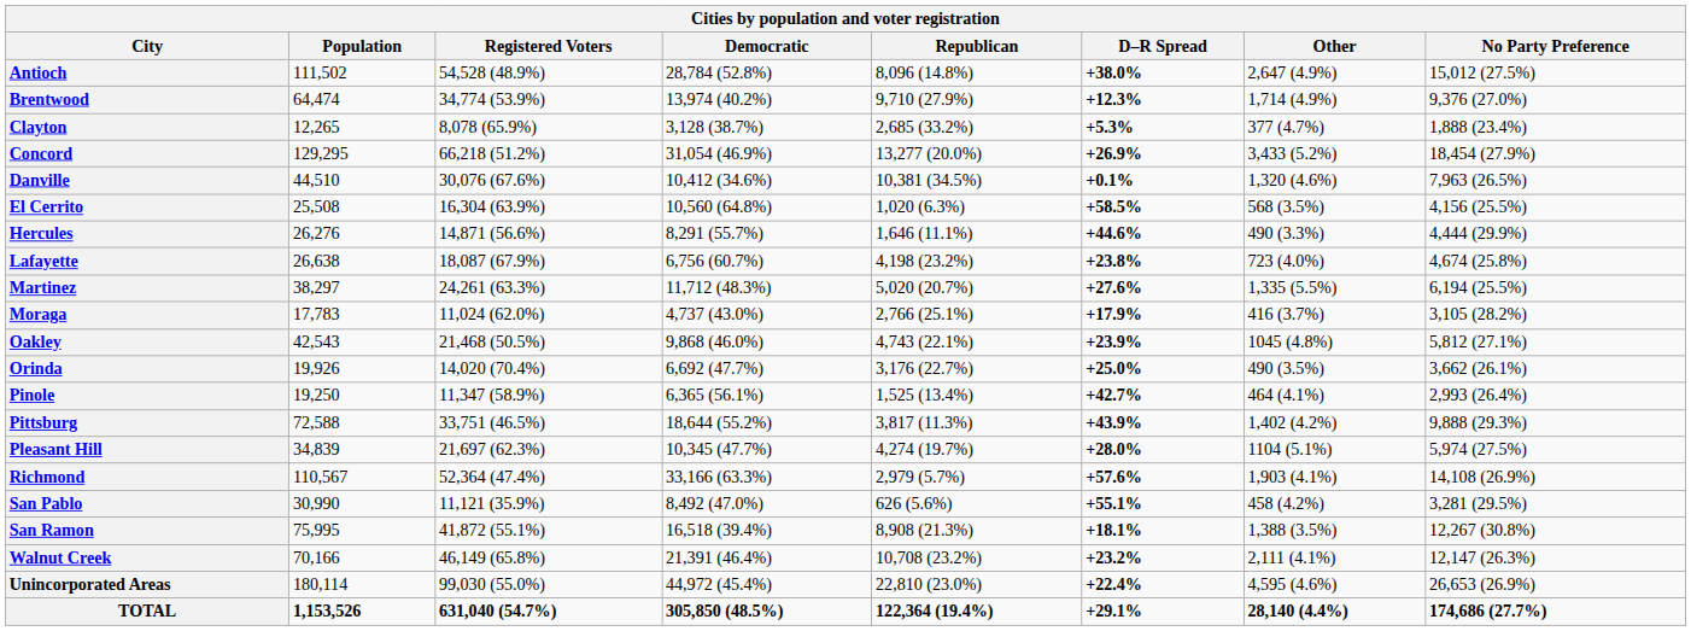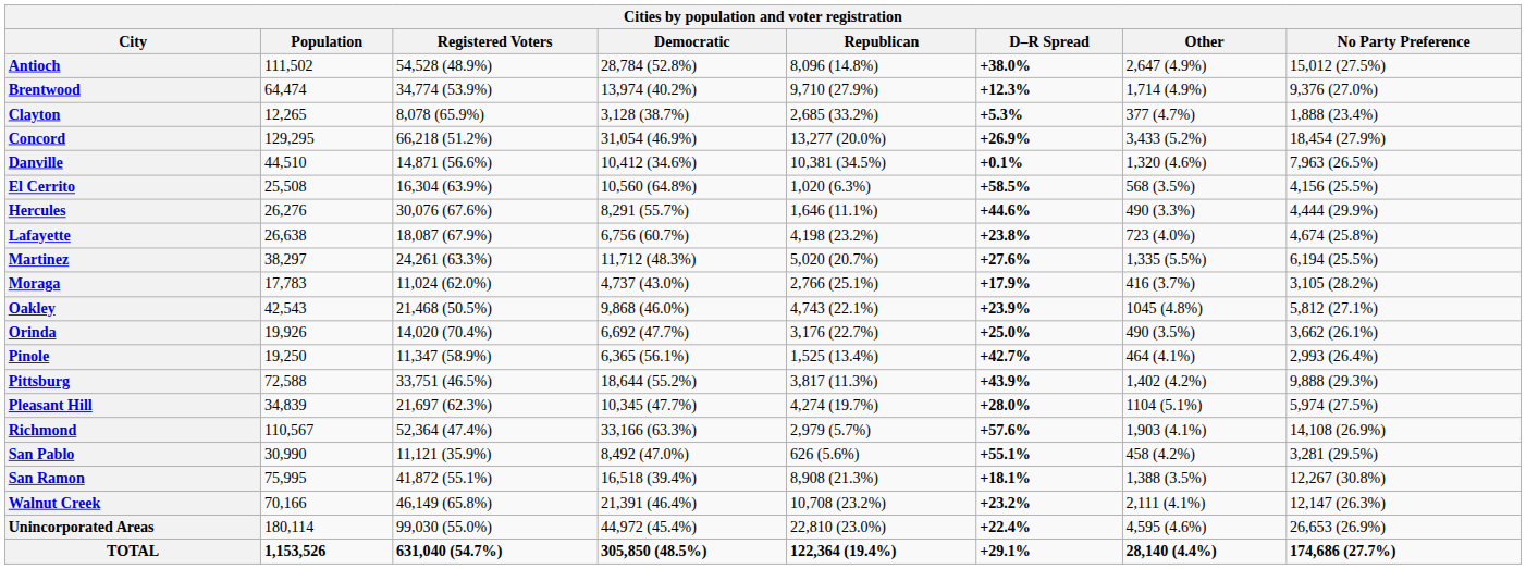Danville | Registered Voters: 30,076 (67.6%) -> 14,871 (56.6%)
Hercules | Registered Voters: 14,871 (56.6%) -> 30,076 (67.6%)
